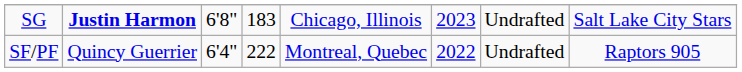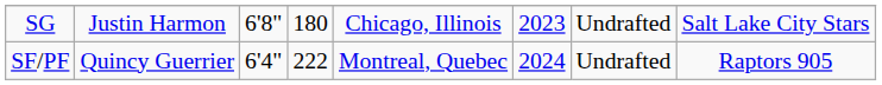SG | column 2: bold -> normal
SG | column 4: 183 -> 180
SF/PF | column 6: 2022 -> 2024
